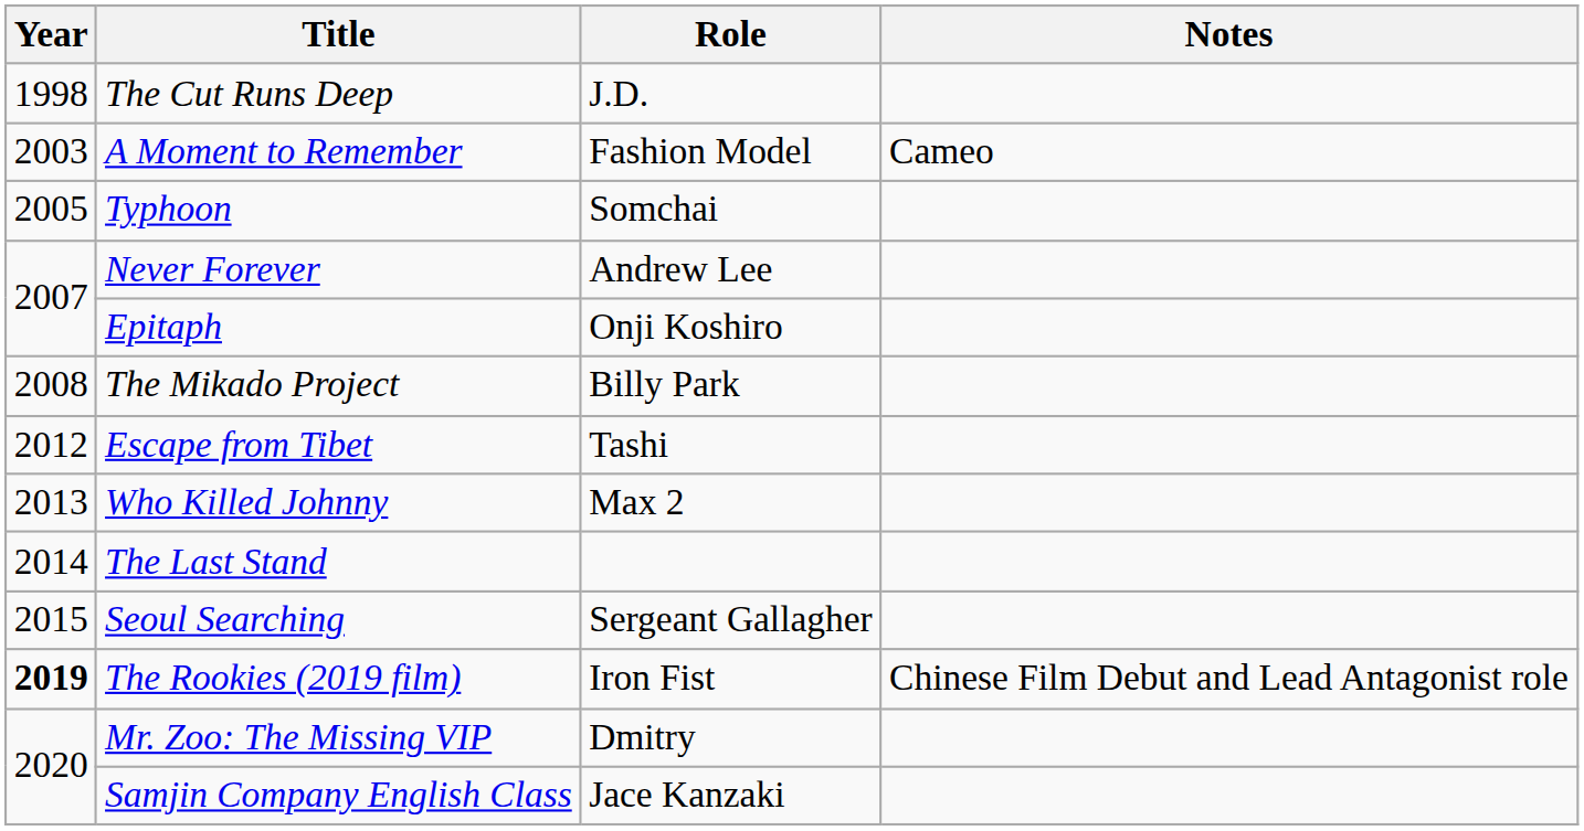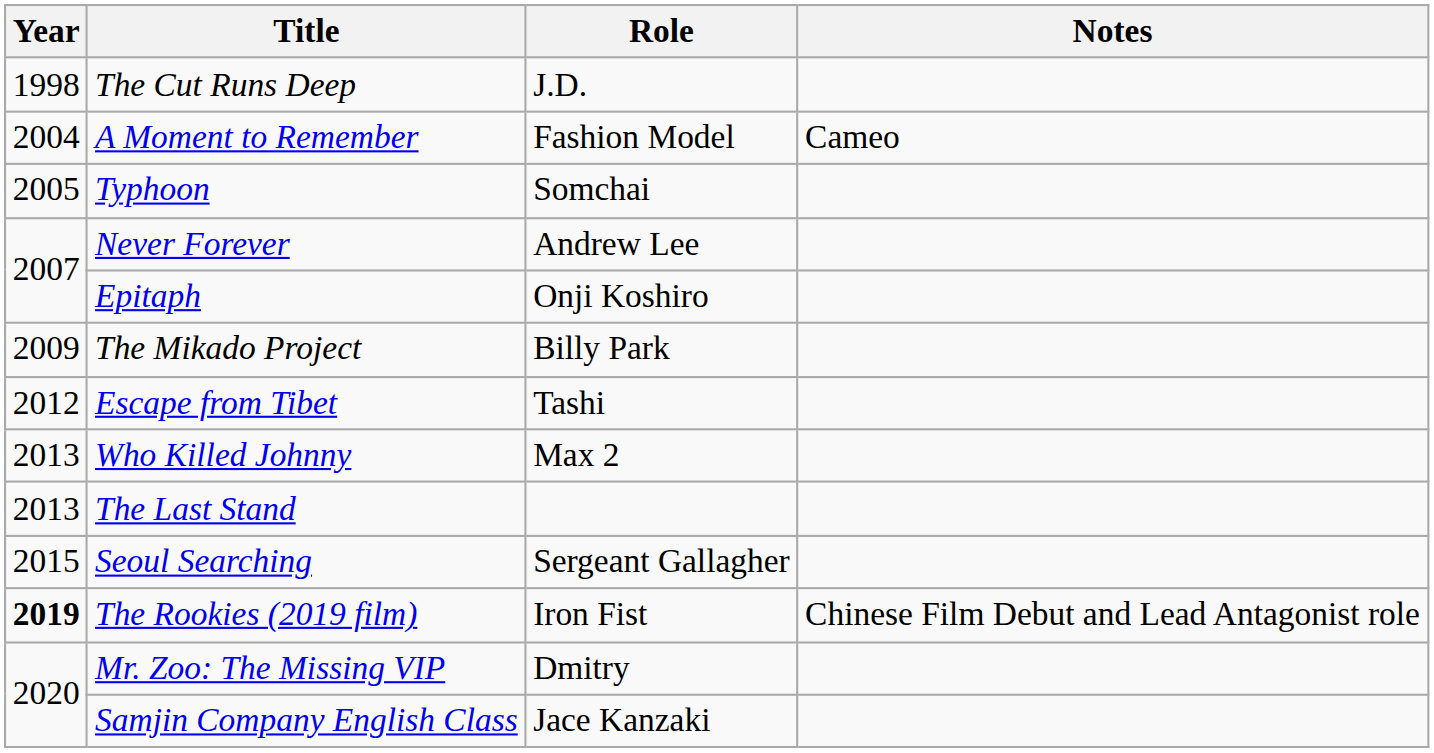A Moment to Remember | Year: 2003 -> 2004
The Mikado Project | Year: 2008 -> 2009
The Last Stand | Year: 2014 -> 2013
